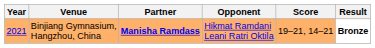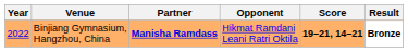Binjiang Gymnasium, Hangzhou, China | Year: 2021 -> 2022
Binjiang Gymnasium, Hangzhou, China | Score: normal -> bold
